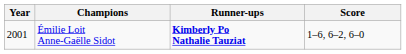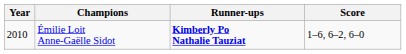Émilie Loit Anne-Gaëlle Sidot | Year: 2001 -> 2010
